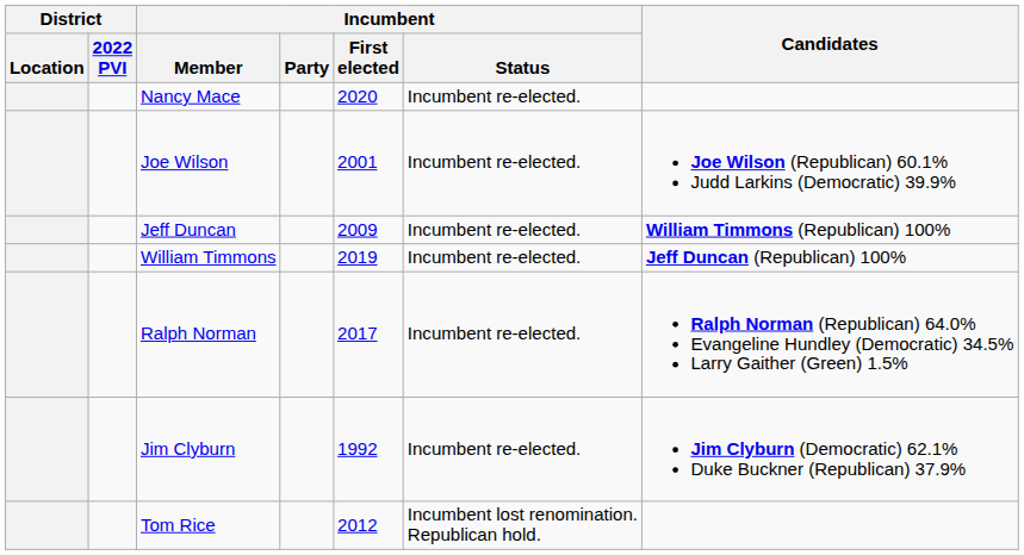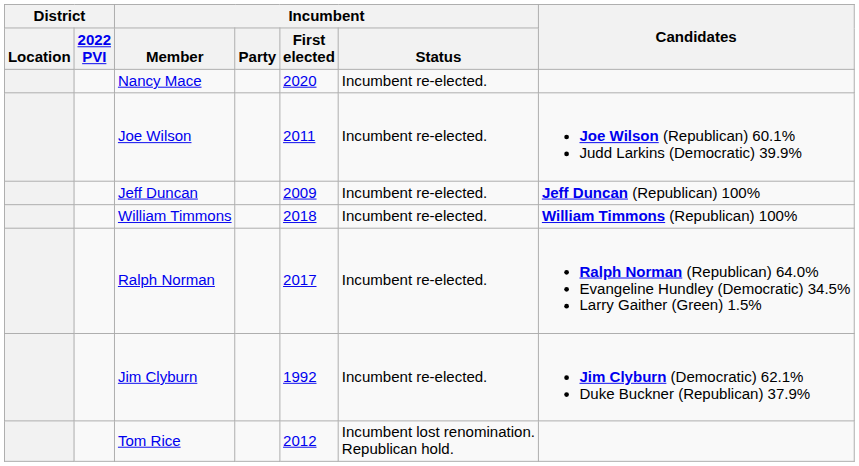Joe Wilson | Incumbent / First elected: 2001 -> 2011
Jeff Duncan | Candidates: William Timmons (Republican) 100% -> Jeff Duncan (Republican) 100%
William Timmons | Incumbent / First elected: 2019 -> 2018
William Timmons | Candidates: Jeff Duncan (Republican) 100% -> William Timmons (Republican) 100%
